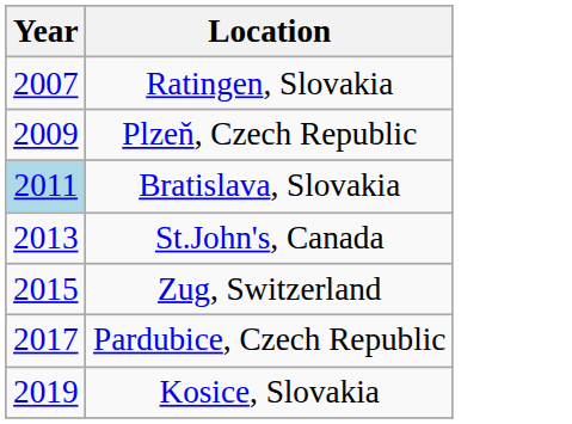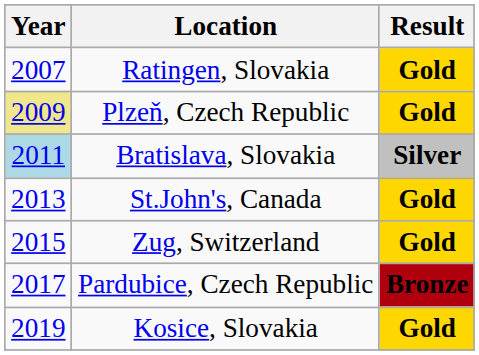+ column: Result | Gold | Gold | Silver | Gold | Gold | Bronze | Gold
Plzeň, Czech Republic | Year: no background -> khaki background
